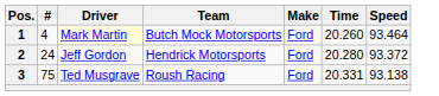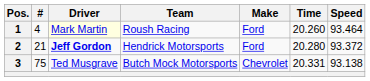1 | Team: Butch Mock Motorsports -> Roush Racing
2 | #: 24 -> 21
2 | Driver: normal -> bold
3 | Team: Roush Racing -> Butch Mock Motorsports
3 | Make: Ford -> Chevrolet
